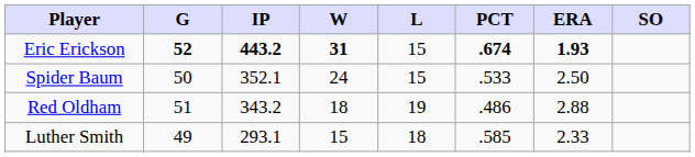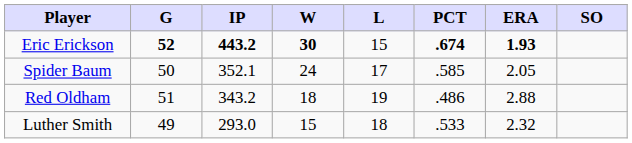Eric Erickson | W: 31 -> 30
Spider Baum | L: 15 -> 17
Spider Baum | PCT: .533 -> .585
Spider Baum | ERA: 2.50 -> 2.05
Luther Smith | IP: 293.1 -> 293.0
Luther Smith | PCT: .585 -> .533
Luther Smith | ERA: 2.33 -> 2.32
